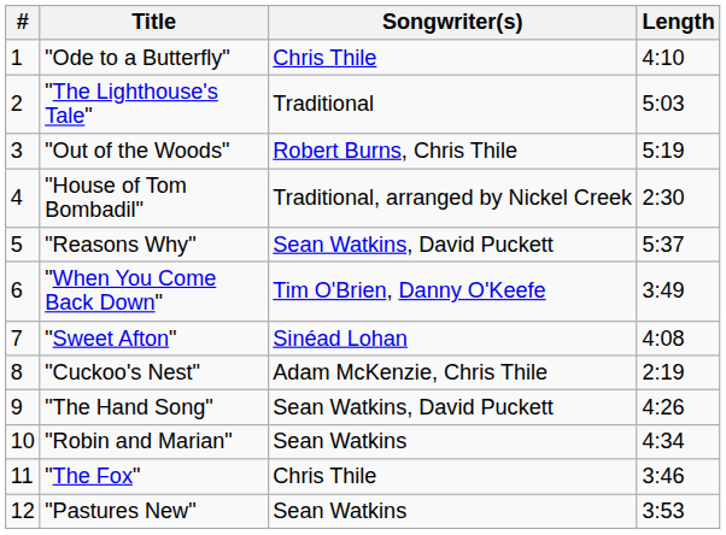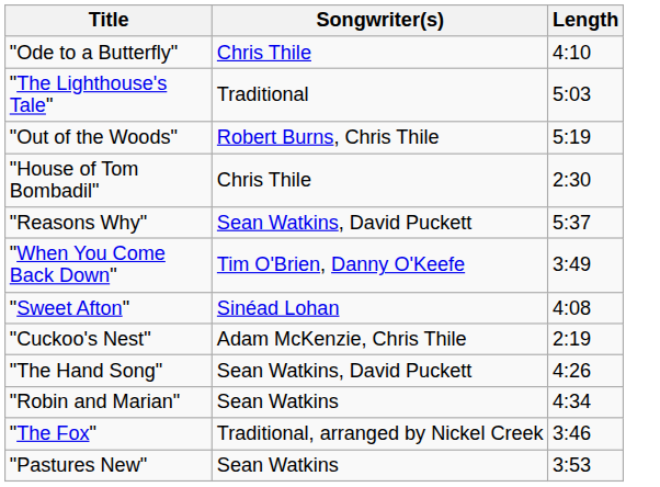- column: # | 1 | 2 | 3 | 4 | 5 | 6 | 7 | 8 | 9 | 10 | 11 | 12
"House of Tom Bombadil" | Songwriter(s): Traditional, arranged by Nickel Creek -> Chris Thile
"The Fox" | Songwriter(s): Chris Thile -> Traditional, arranged by Nickel Creek
